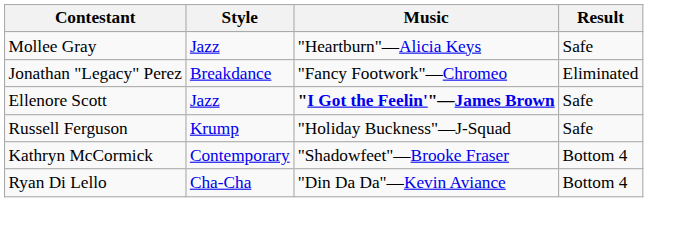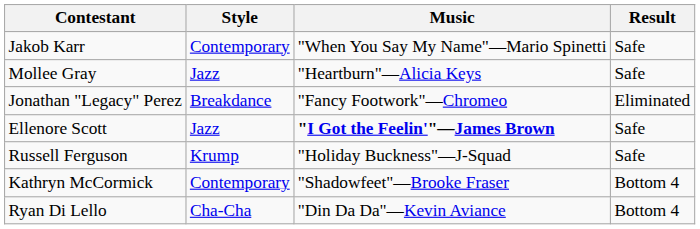+ row: Jakob Karr | Contemporary | "When You Say My Name"—Mario Spinetti | Safe
